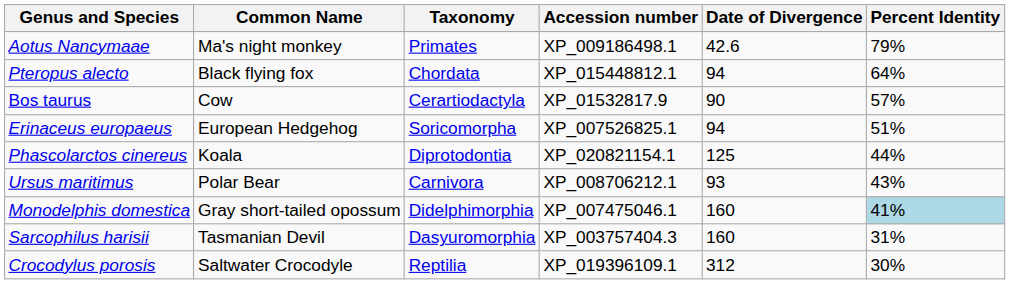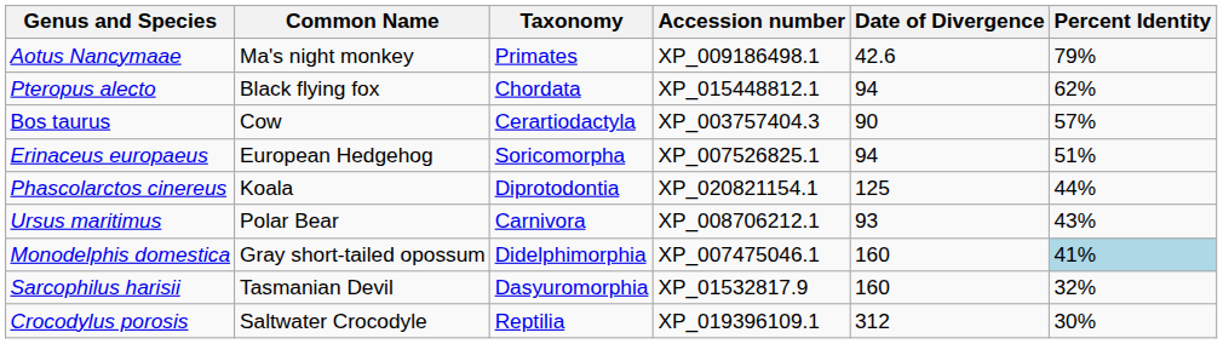Pteropus alecto | Percent Identity: 64% -> 62%
Bos taurus | Accession number: XP_01532817.9 -> XP_003757404.3
Sarcophilus harisii | Accession number: XP_003757404.3 -> XP_01532817.9
Sarcophilus harisii | Percent Identity: 31% -> 32%
